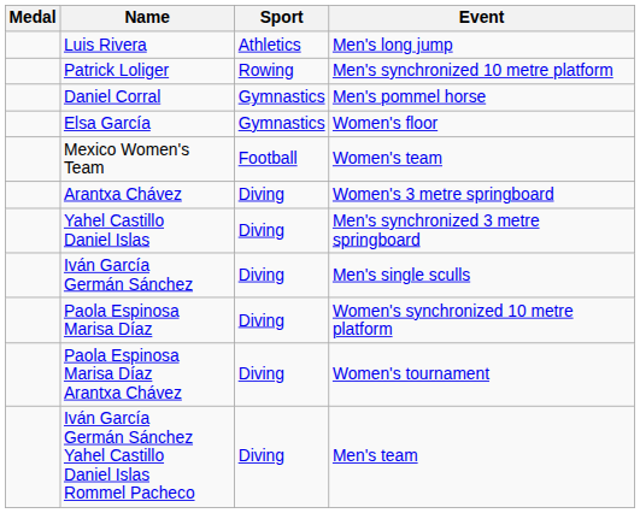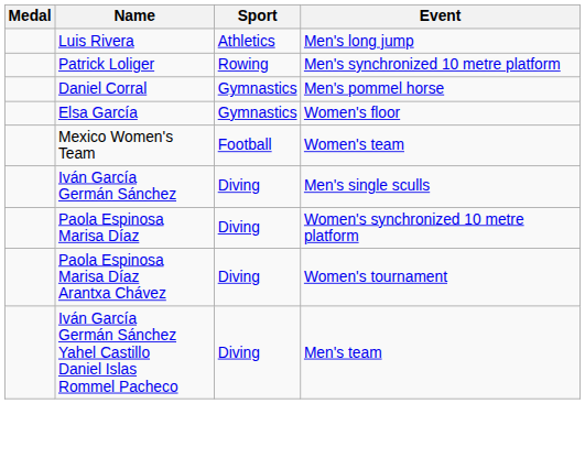- row: Arantxa Chávez | Diving | Women's 3 metre springboard
- row: Yahel Castillo Daniel Islas | Diving | Men's synchronized 3 metre springboard
